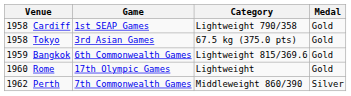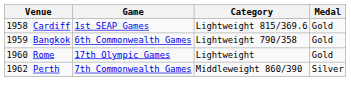1958 Cardiff | Category: Lightweight 790/358 -> Lightweight 815/369.6
- row: 1958 Tokyo | 3rd Asian Games | 67.5 kg (375.0 pts) | Gold
1959 Bangkok | Category: Lightweight 815/369.6 -> Lightweight 790/358
